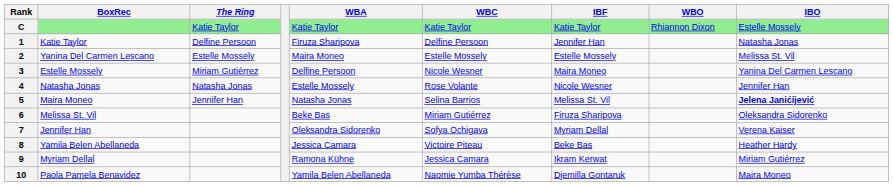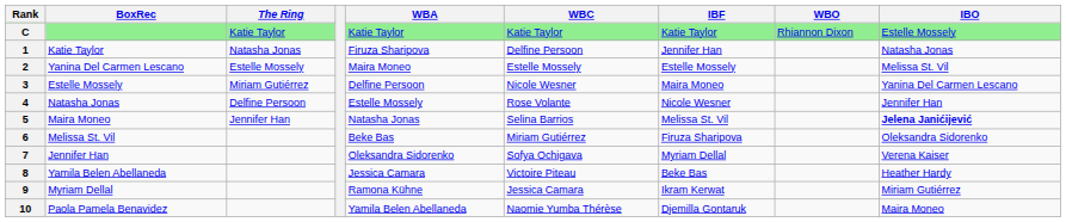1 | The Ring: Delfine Persoon -> Natasha Jonas
4 | The Ring: Natasha Jonas -> Delfine Persoon
